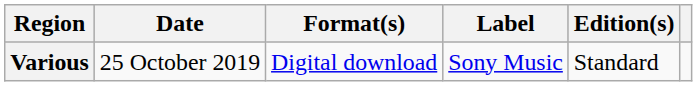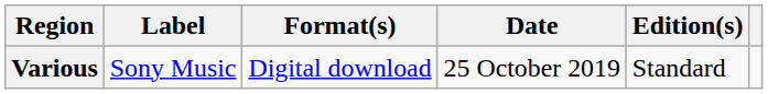columns swapped: Date <-> Label
